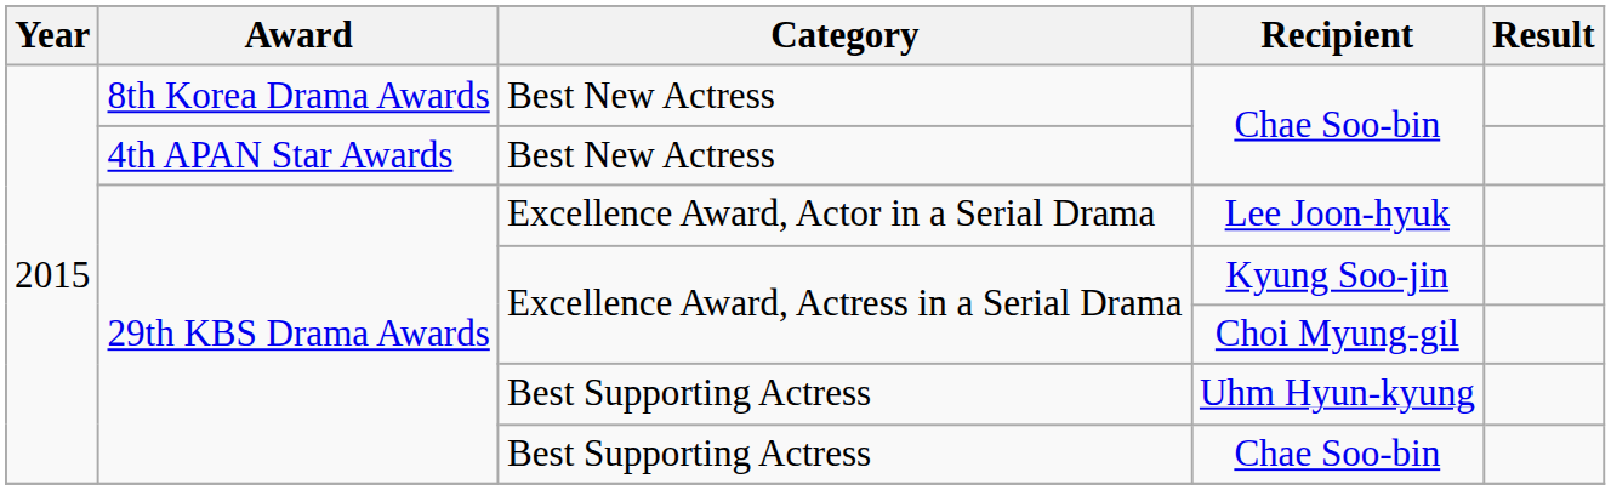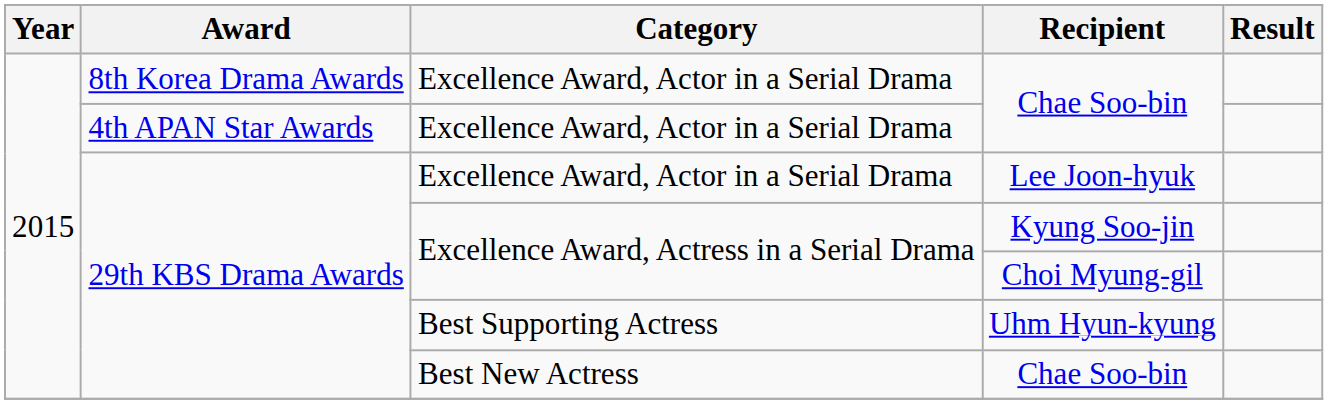8th Korea Drama Awards / Chae Soo-bin | Category: Best New Actress -> Excellence Award, Actor in a Serial Drama
4th APAN Star Awards / Chae Soo-bin | Category: Best New Actress -> Excellence Award, Actor in a Serial Drama
29th KBS Drama Awards / Chae Soo-bin | Category: Best Supporting Actress -> Best New Actress
